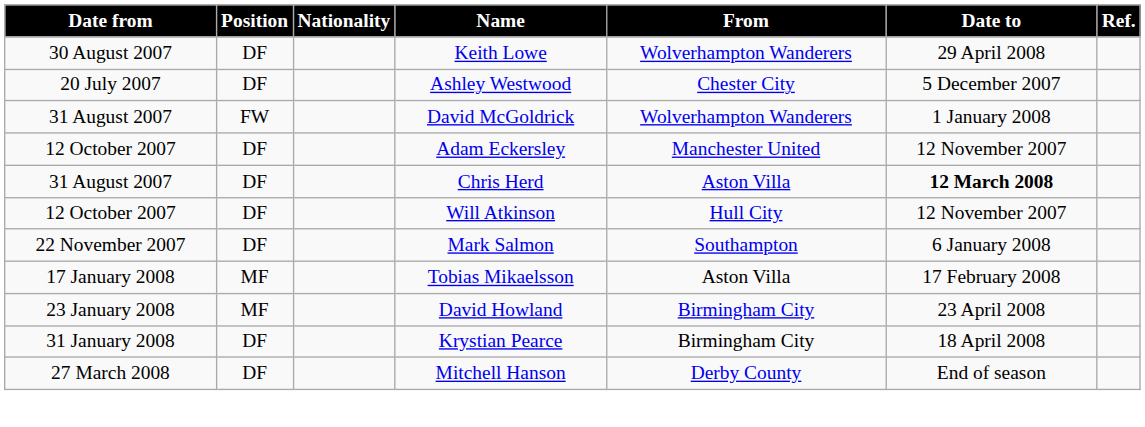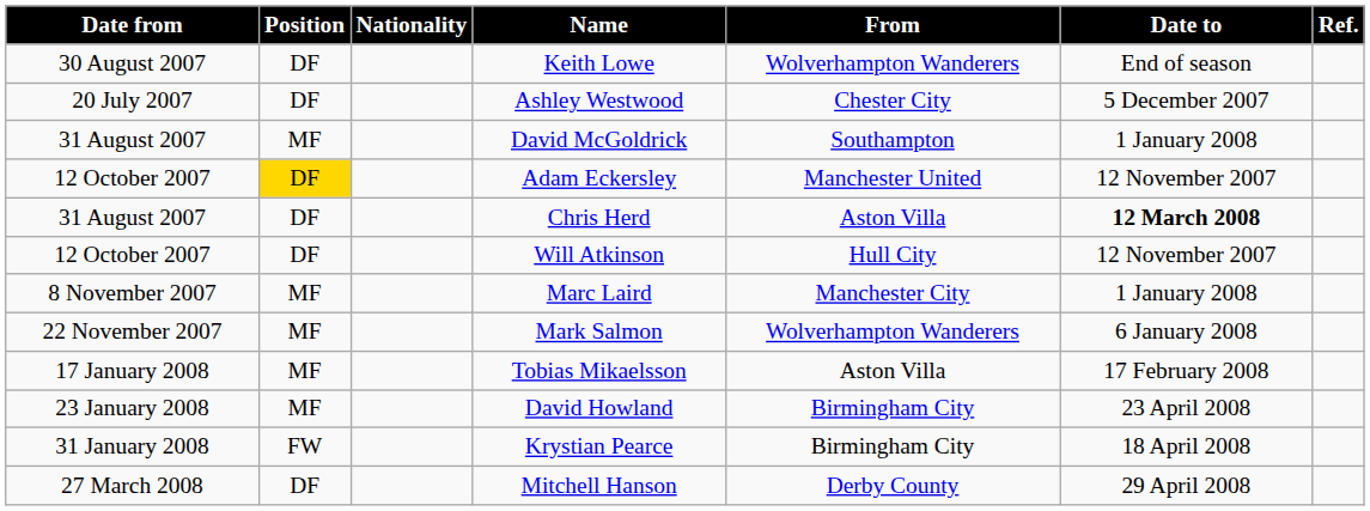Keith Lowe | Date to: 29 April 2008 -> End of season
David McGoldrick | Position: FW -> MF
David McGoldrick | From: Wolverhampton Wanderers -> Southampton
Adam Eckersley | Position: no background -> gold background
+ row: 8 November 2007 | MF | Marc Laird | Manchester City | 1 January 2008
Mark Salmon | Position: DF -> MF
Mark Salmon | From: Southampton -> Wolverhampton Wanderers
Krystian Pearce | Position: DF -> FW
Mitchell Hanson | Date to: End of season -> 29 April 2008
